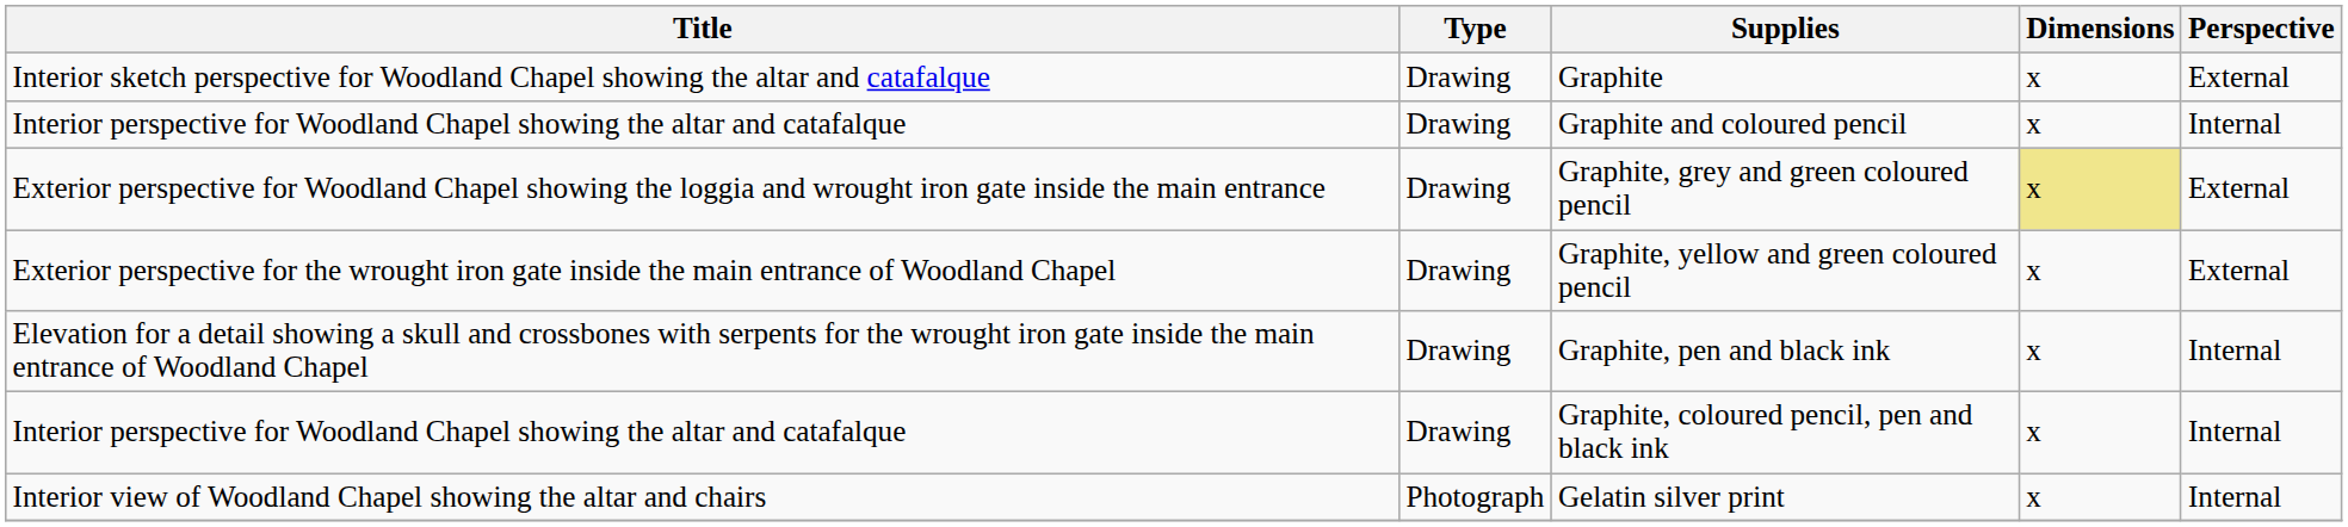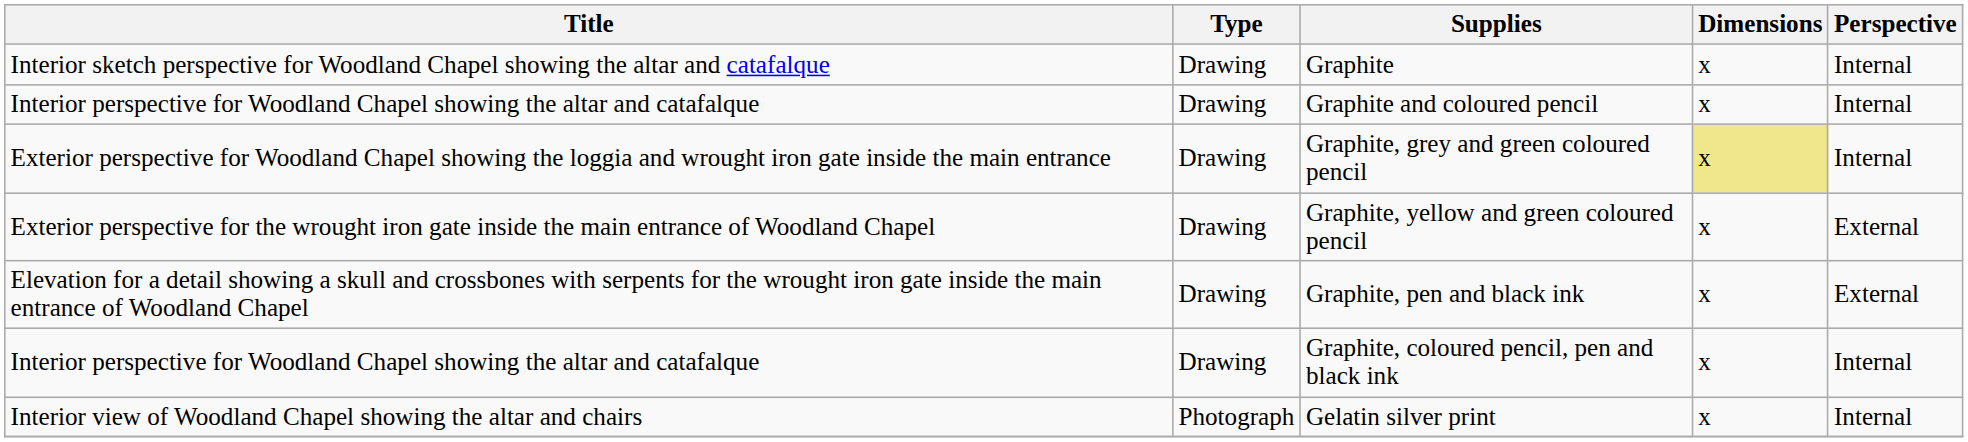Graphite | Perspective: External -> Internal
Graphite, grey and green coloured pencil | Perspective: External -> Internal
Graphite, pen and black ink | Perspective: Internal -> External
